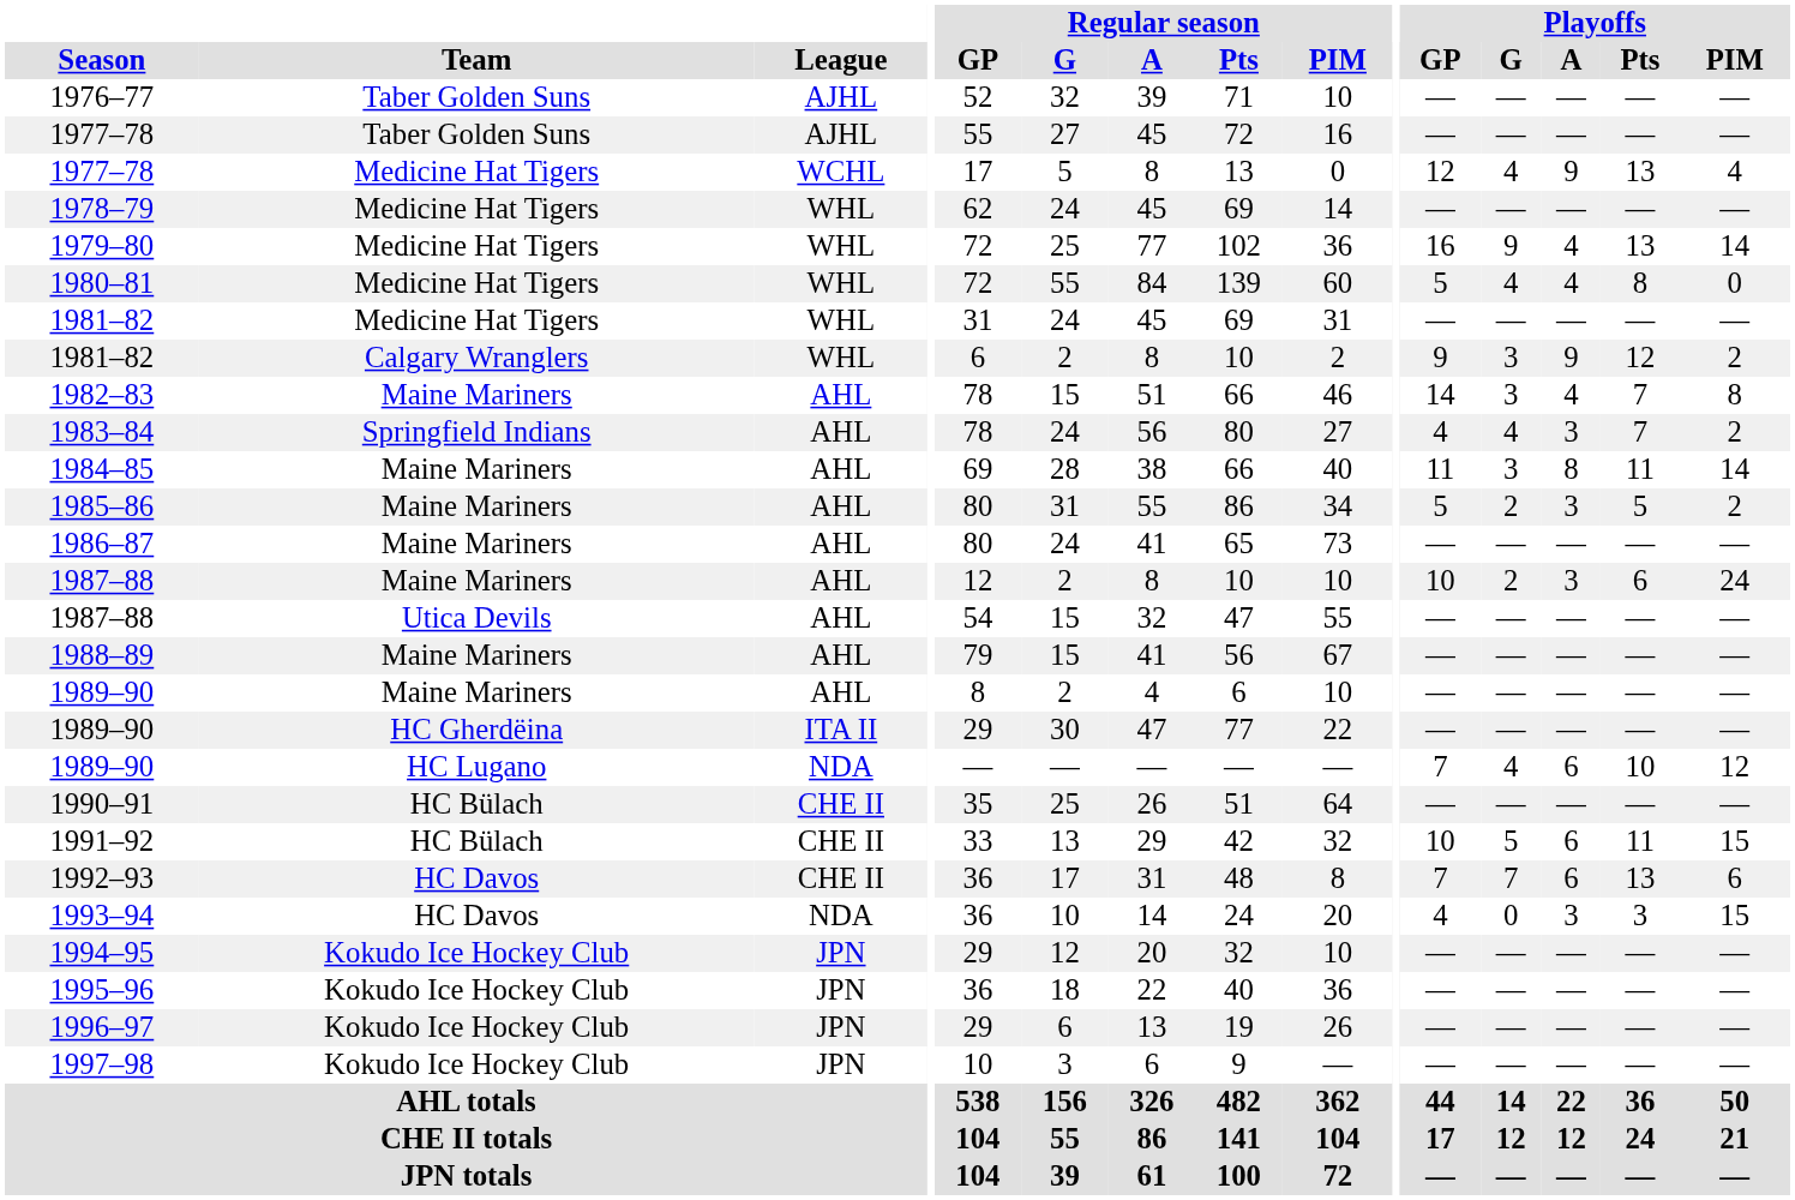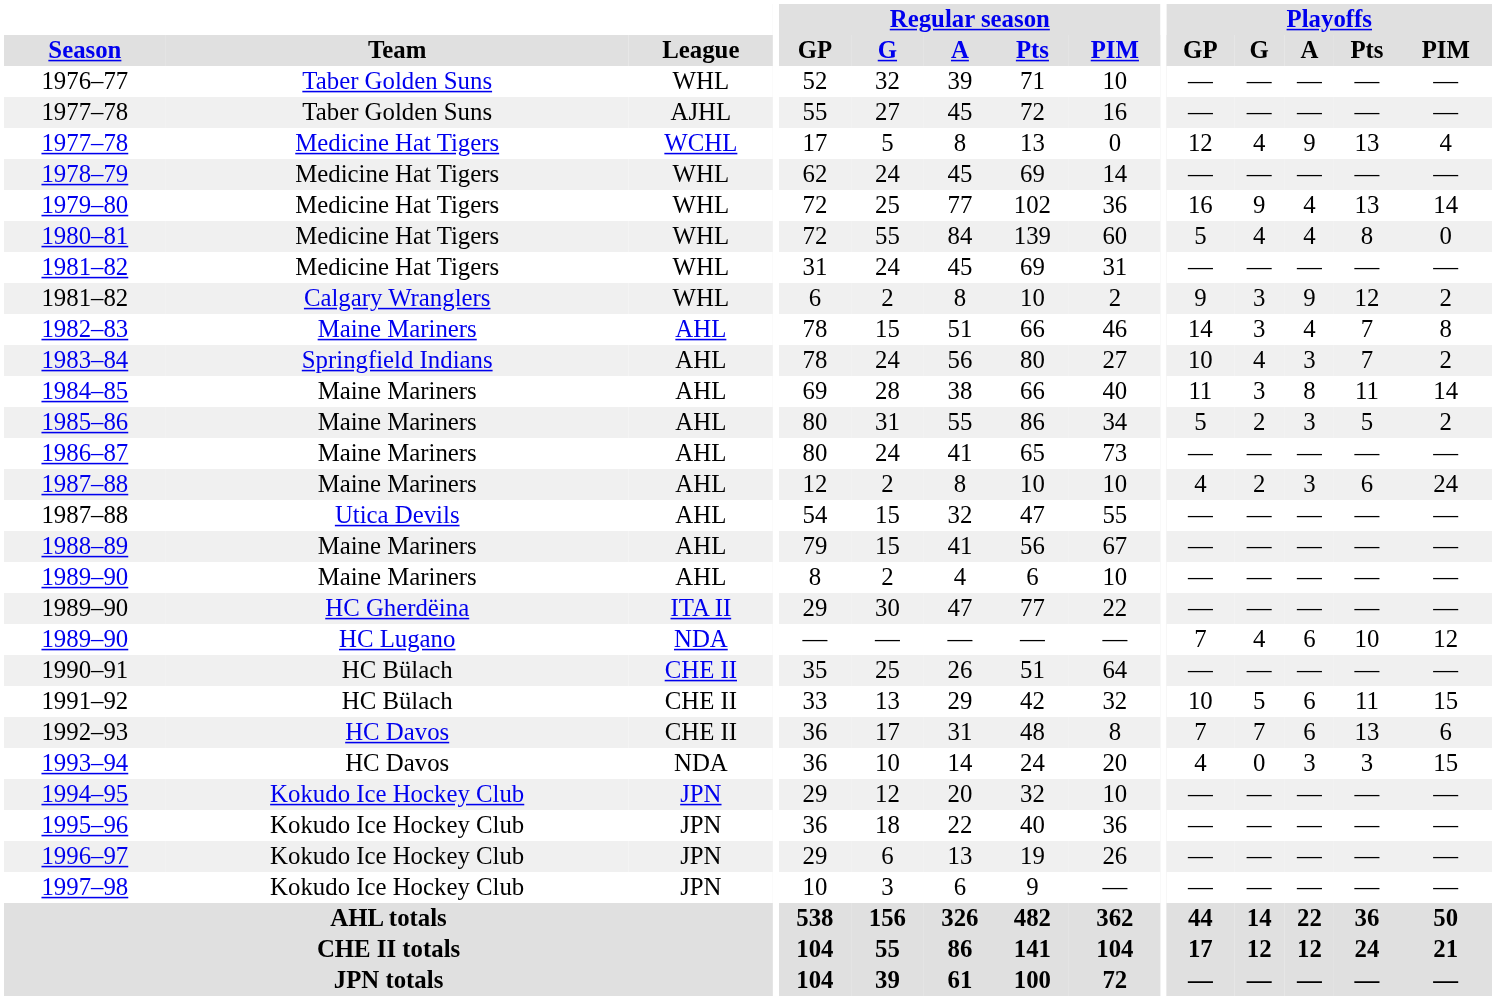1976–77 | League: AJHL -> WHL
1983–84 | Playoffs / GP: 4 -> 10
1987–88 / Maine Mariners | Playoffs / GP: 10 -> 4
